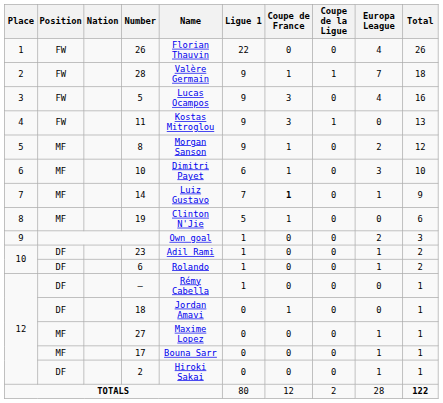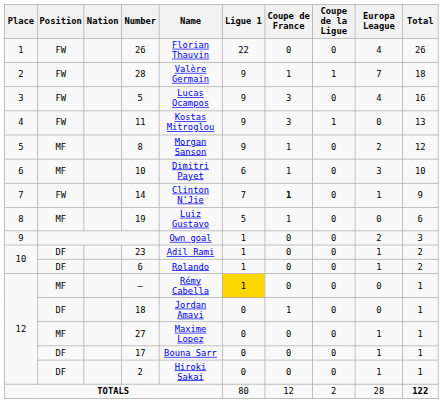14 | Position: MF -> FW
14 | Name: Luiz Gustavo -> Clinton N'Jie
19 | Name: Clinton N'Jie -> Luiz Gustavo
— | Position: DF -> MF
— | Ligue 1: no background -> gold background
17 | Position: MF -> DF
